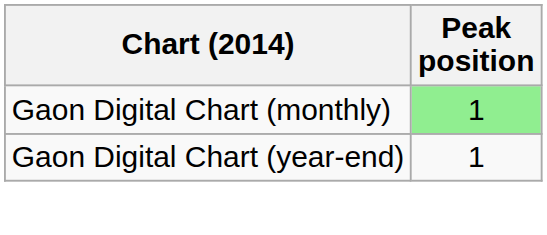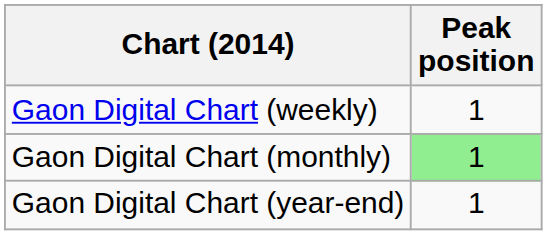+ row: Gaon Digital Chart (weekly) | 1
